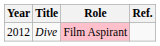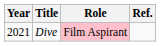Dive | Year: 2012 -> 2021
